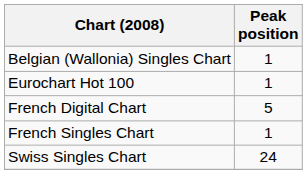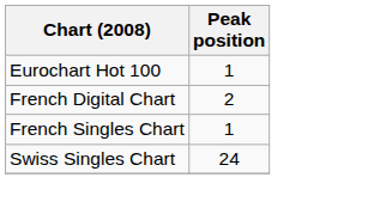- row: Belgian (Wallonia) Singles Chart | 1
French Digital Chart | Peak position: 5 -> 2
